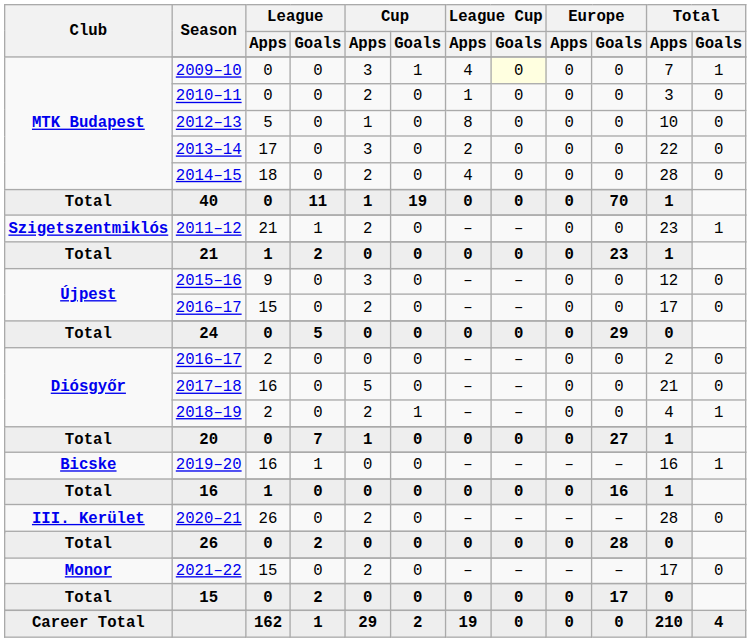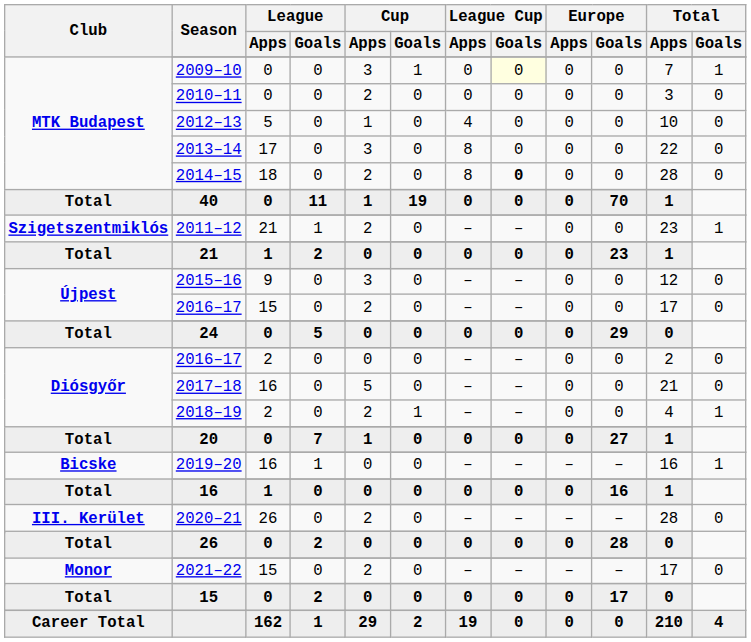2009–10 | League Cup / Apps: 4 -> 0
2010–11 | League Cup / Apps: 1 -> 0
2012–13 | League Cup / Apps: 8 -> 4
2013–14 | League Cup / Apps: 2 -> 8
2014–15 | League Cup / Apps: 4 -> 8
2014–15 | League Cup / Goals: normal -> bold
